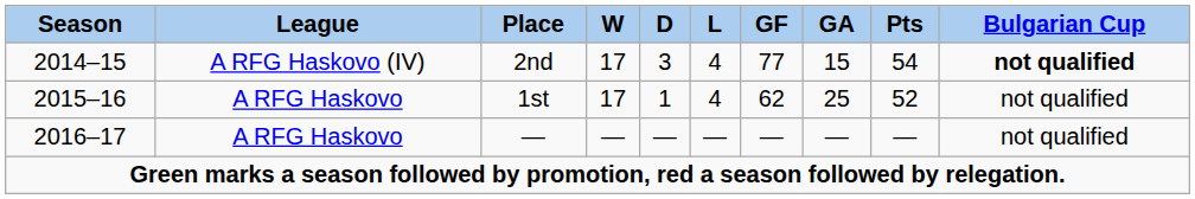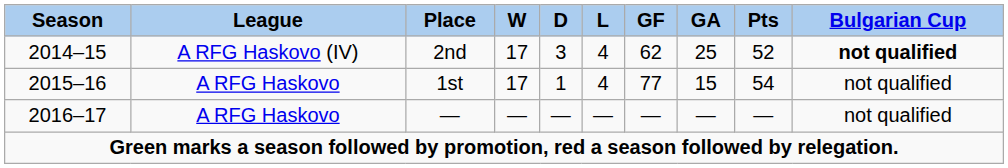2nd | GF: 77 -> 62
2nd | GA: 15 -> 25
2nd | Pts: 54 -> 52
1st | GF: 62 -> 77
1st | GA: 25 -> 15
1st | Pts: 52 -> 54
